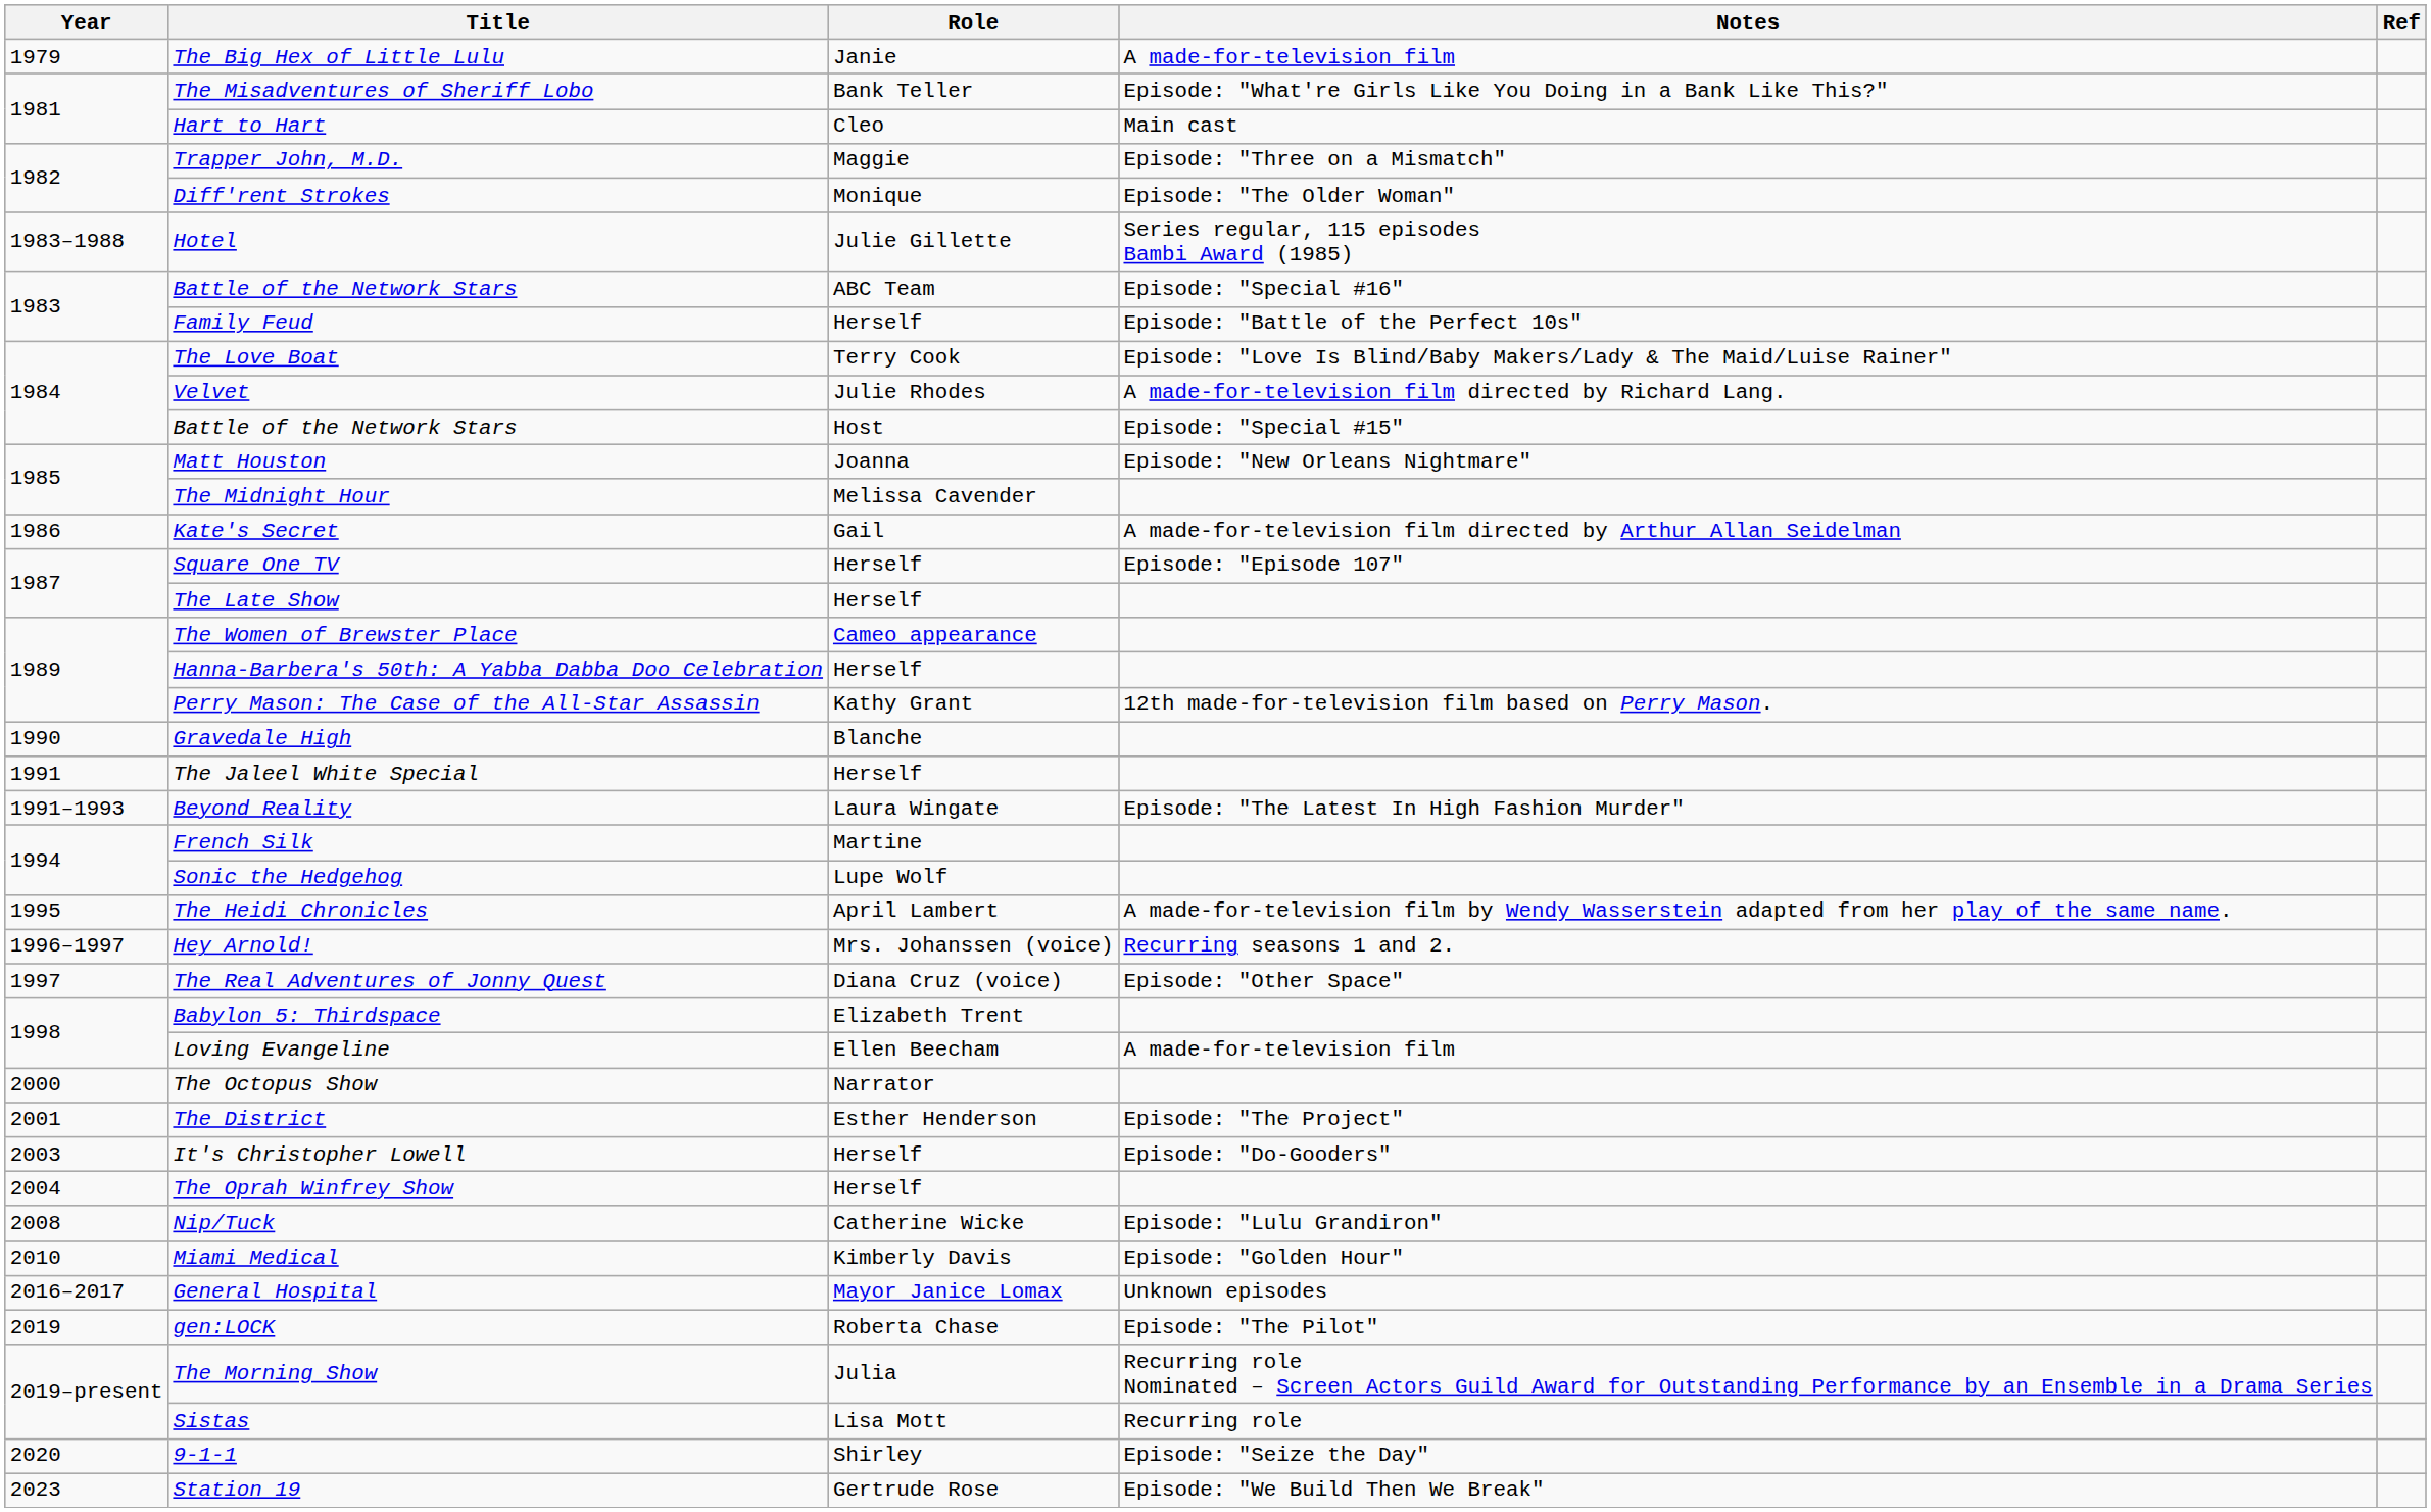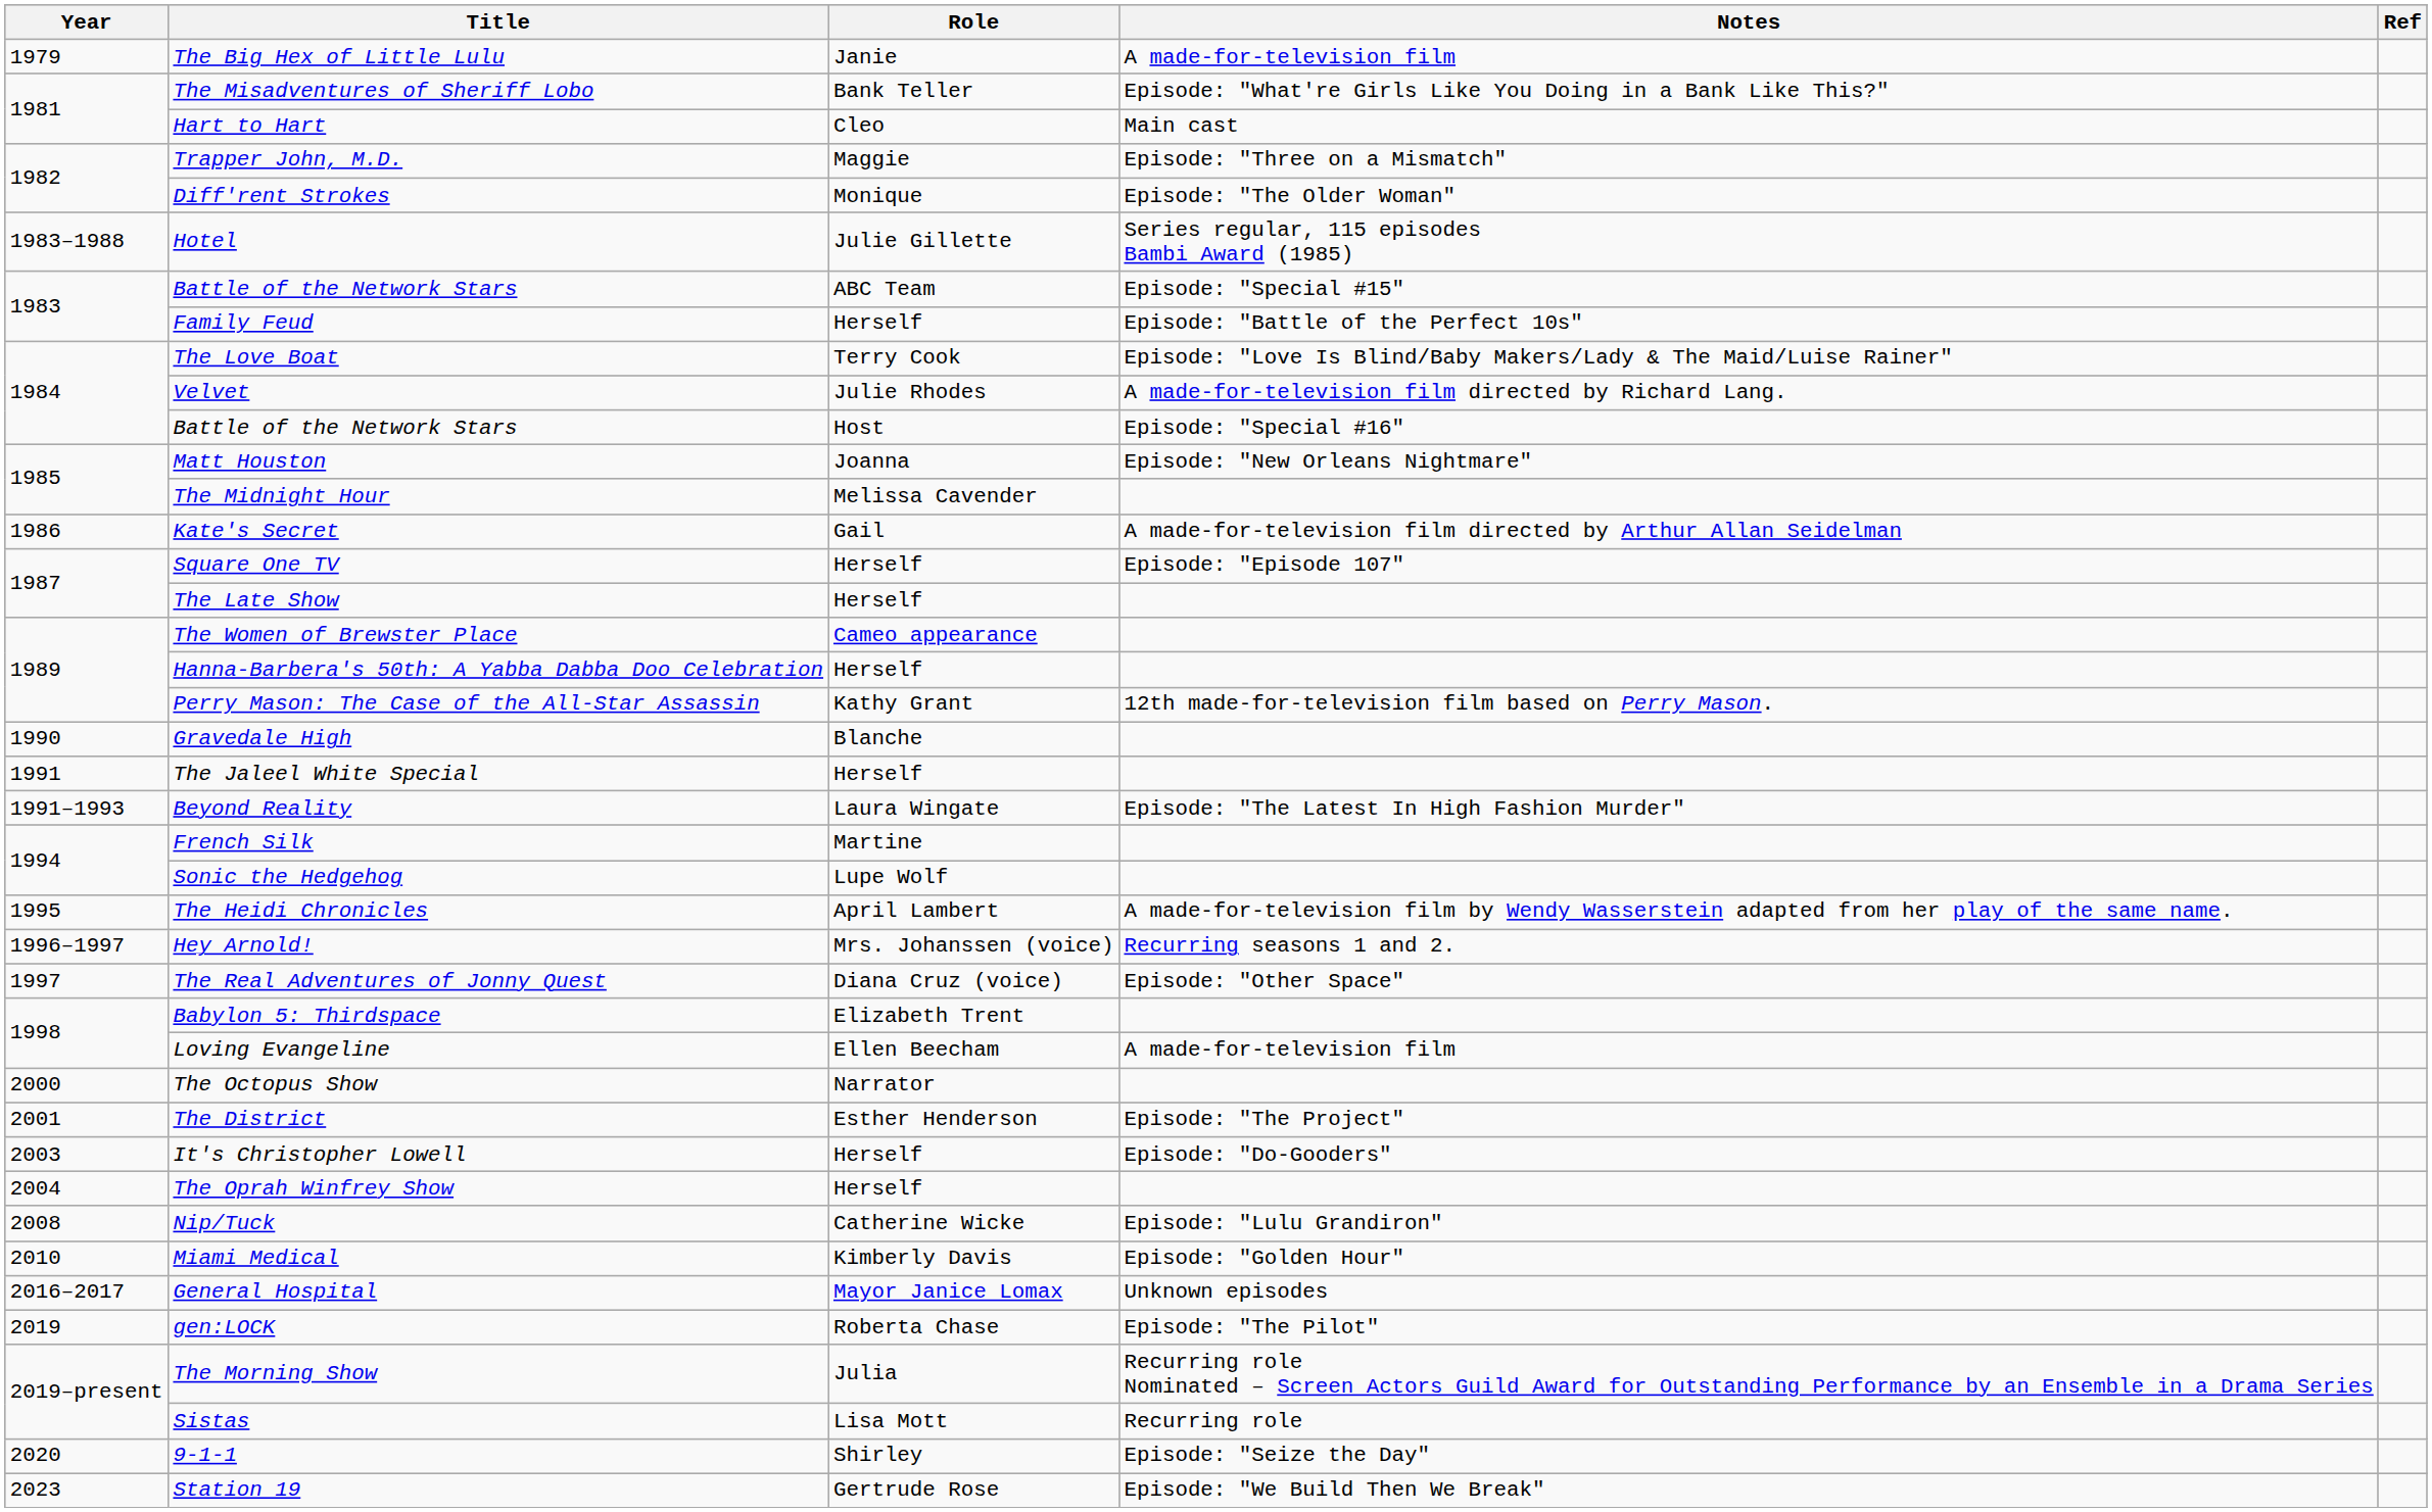Battle of the Network Stars / ABC Team | Notes: Episode: "Special #16" -> Episode: "Special #15"
Battle of the Network Stars / Host | Notes: Episode: "Special #15" -> Episode: "Special #16"
